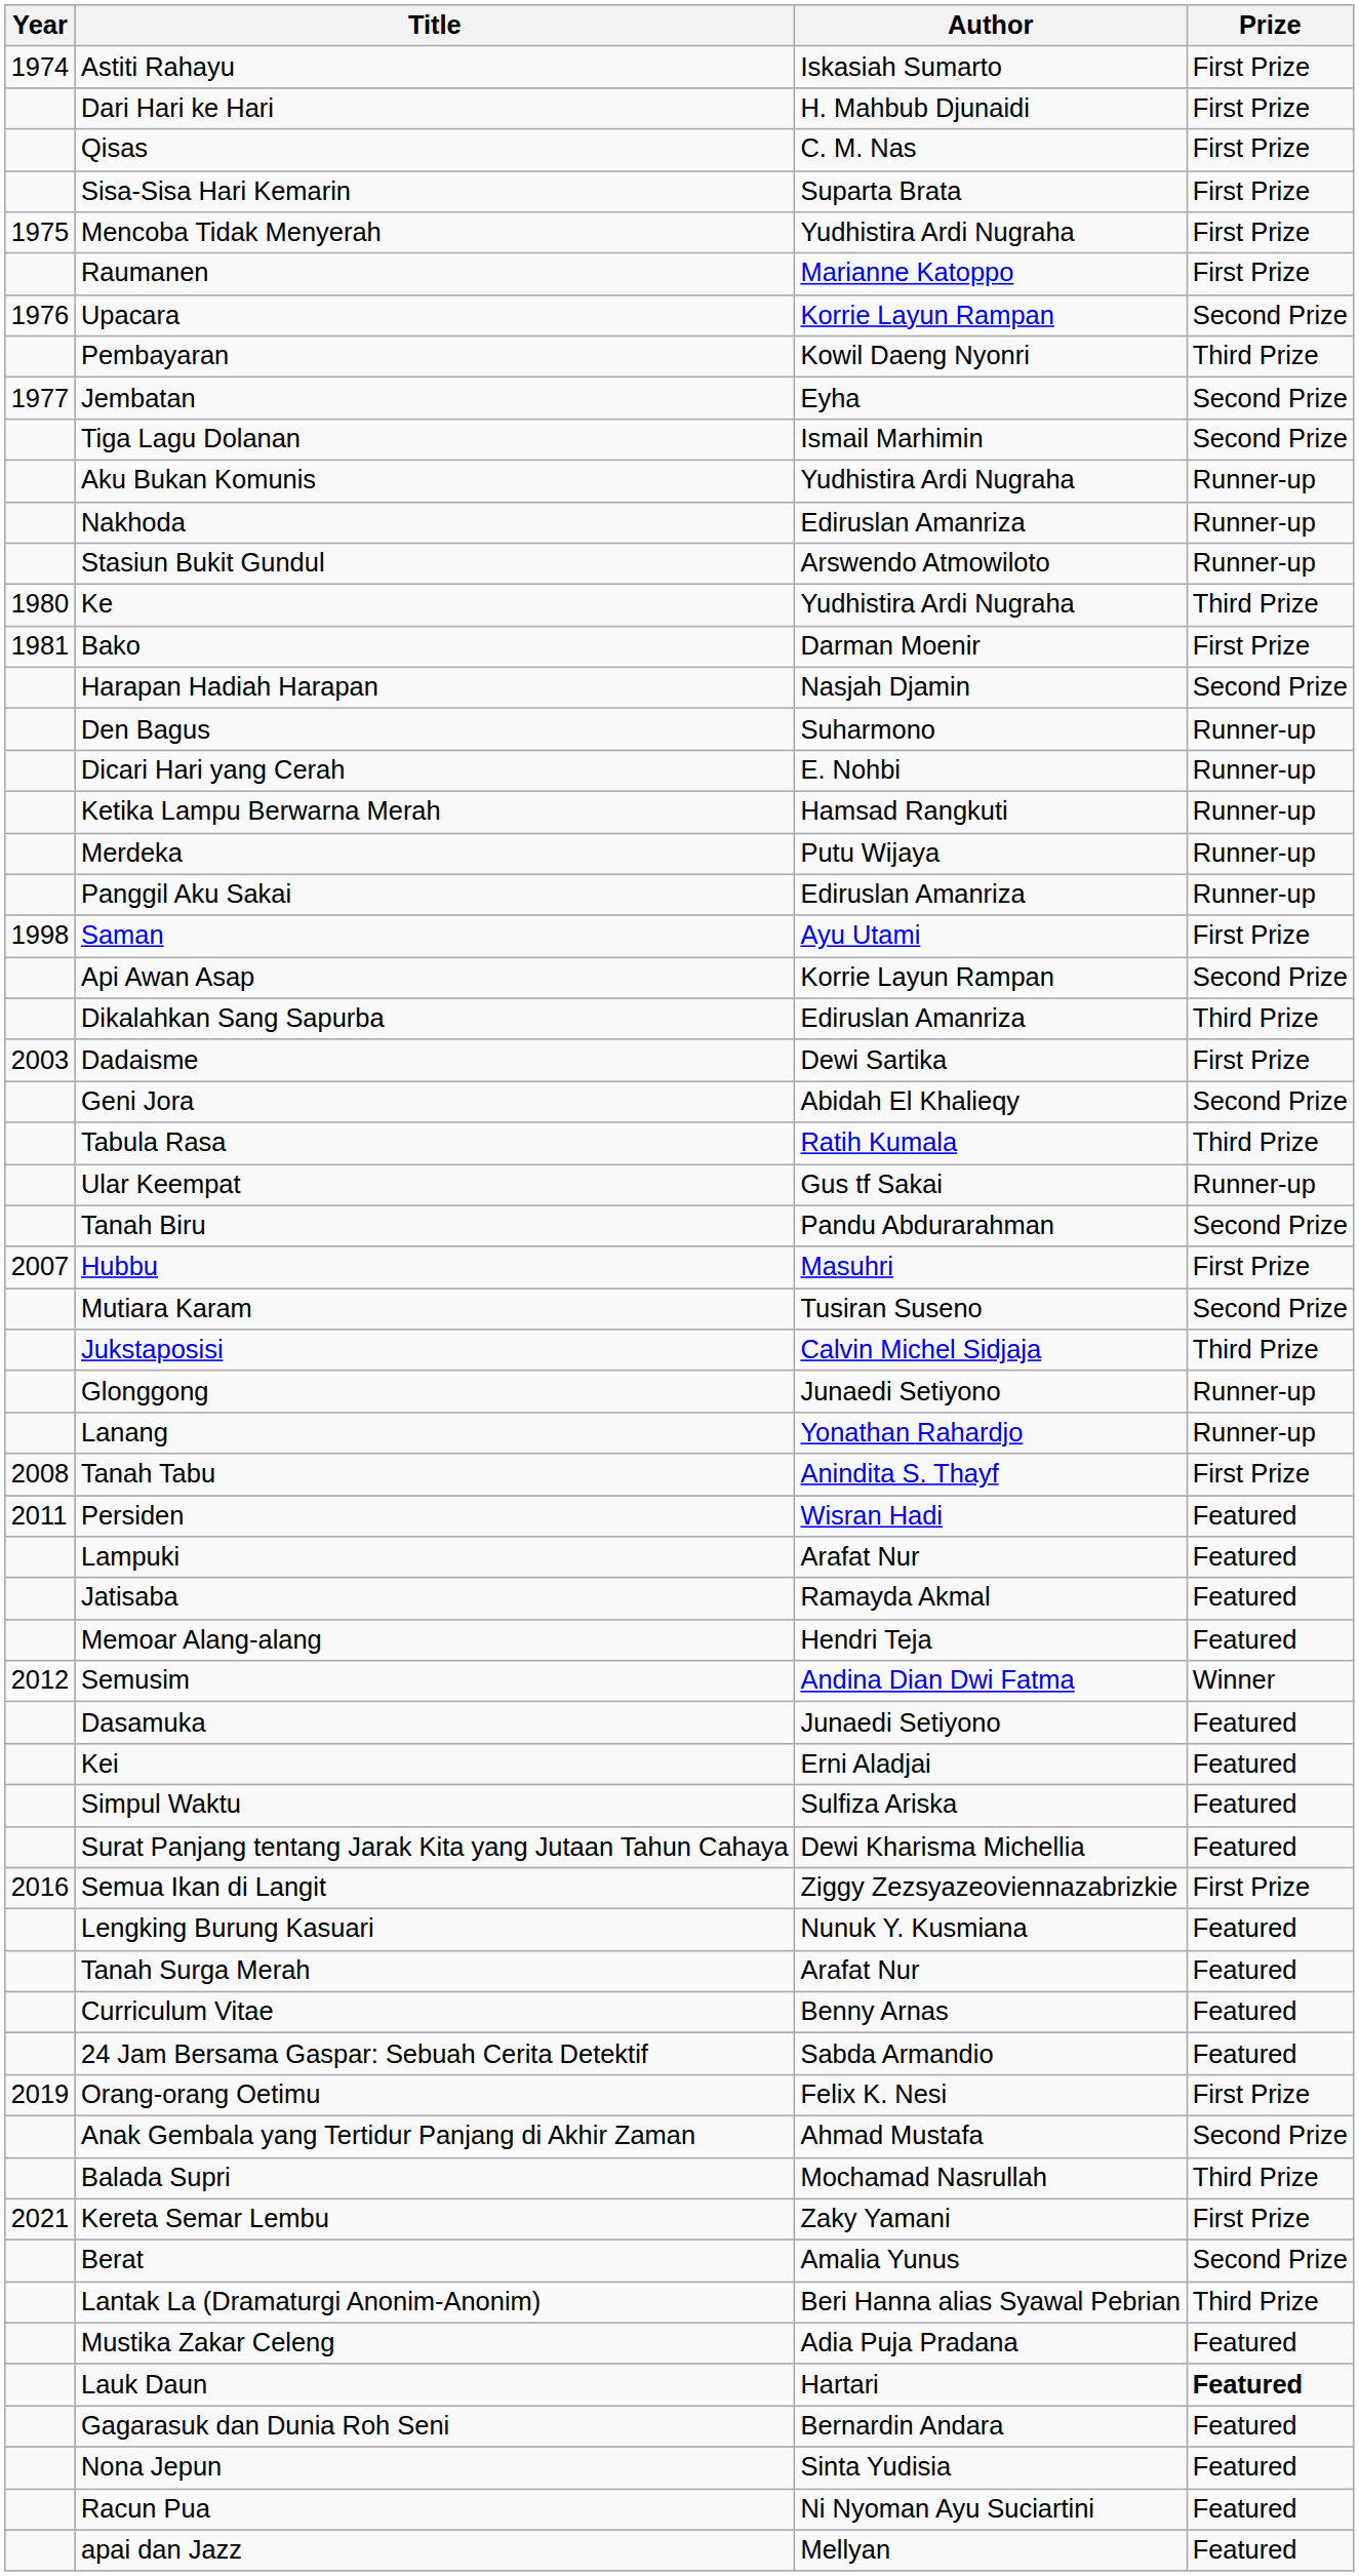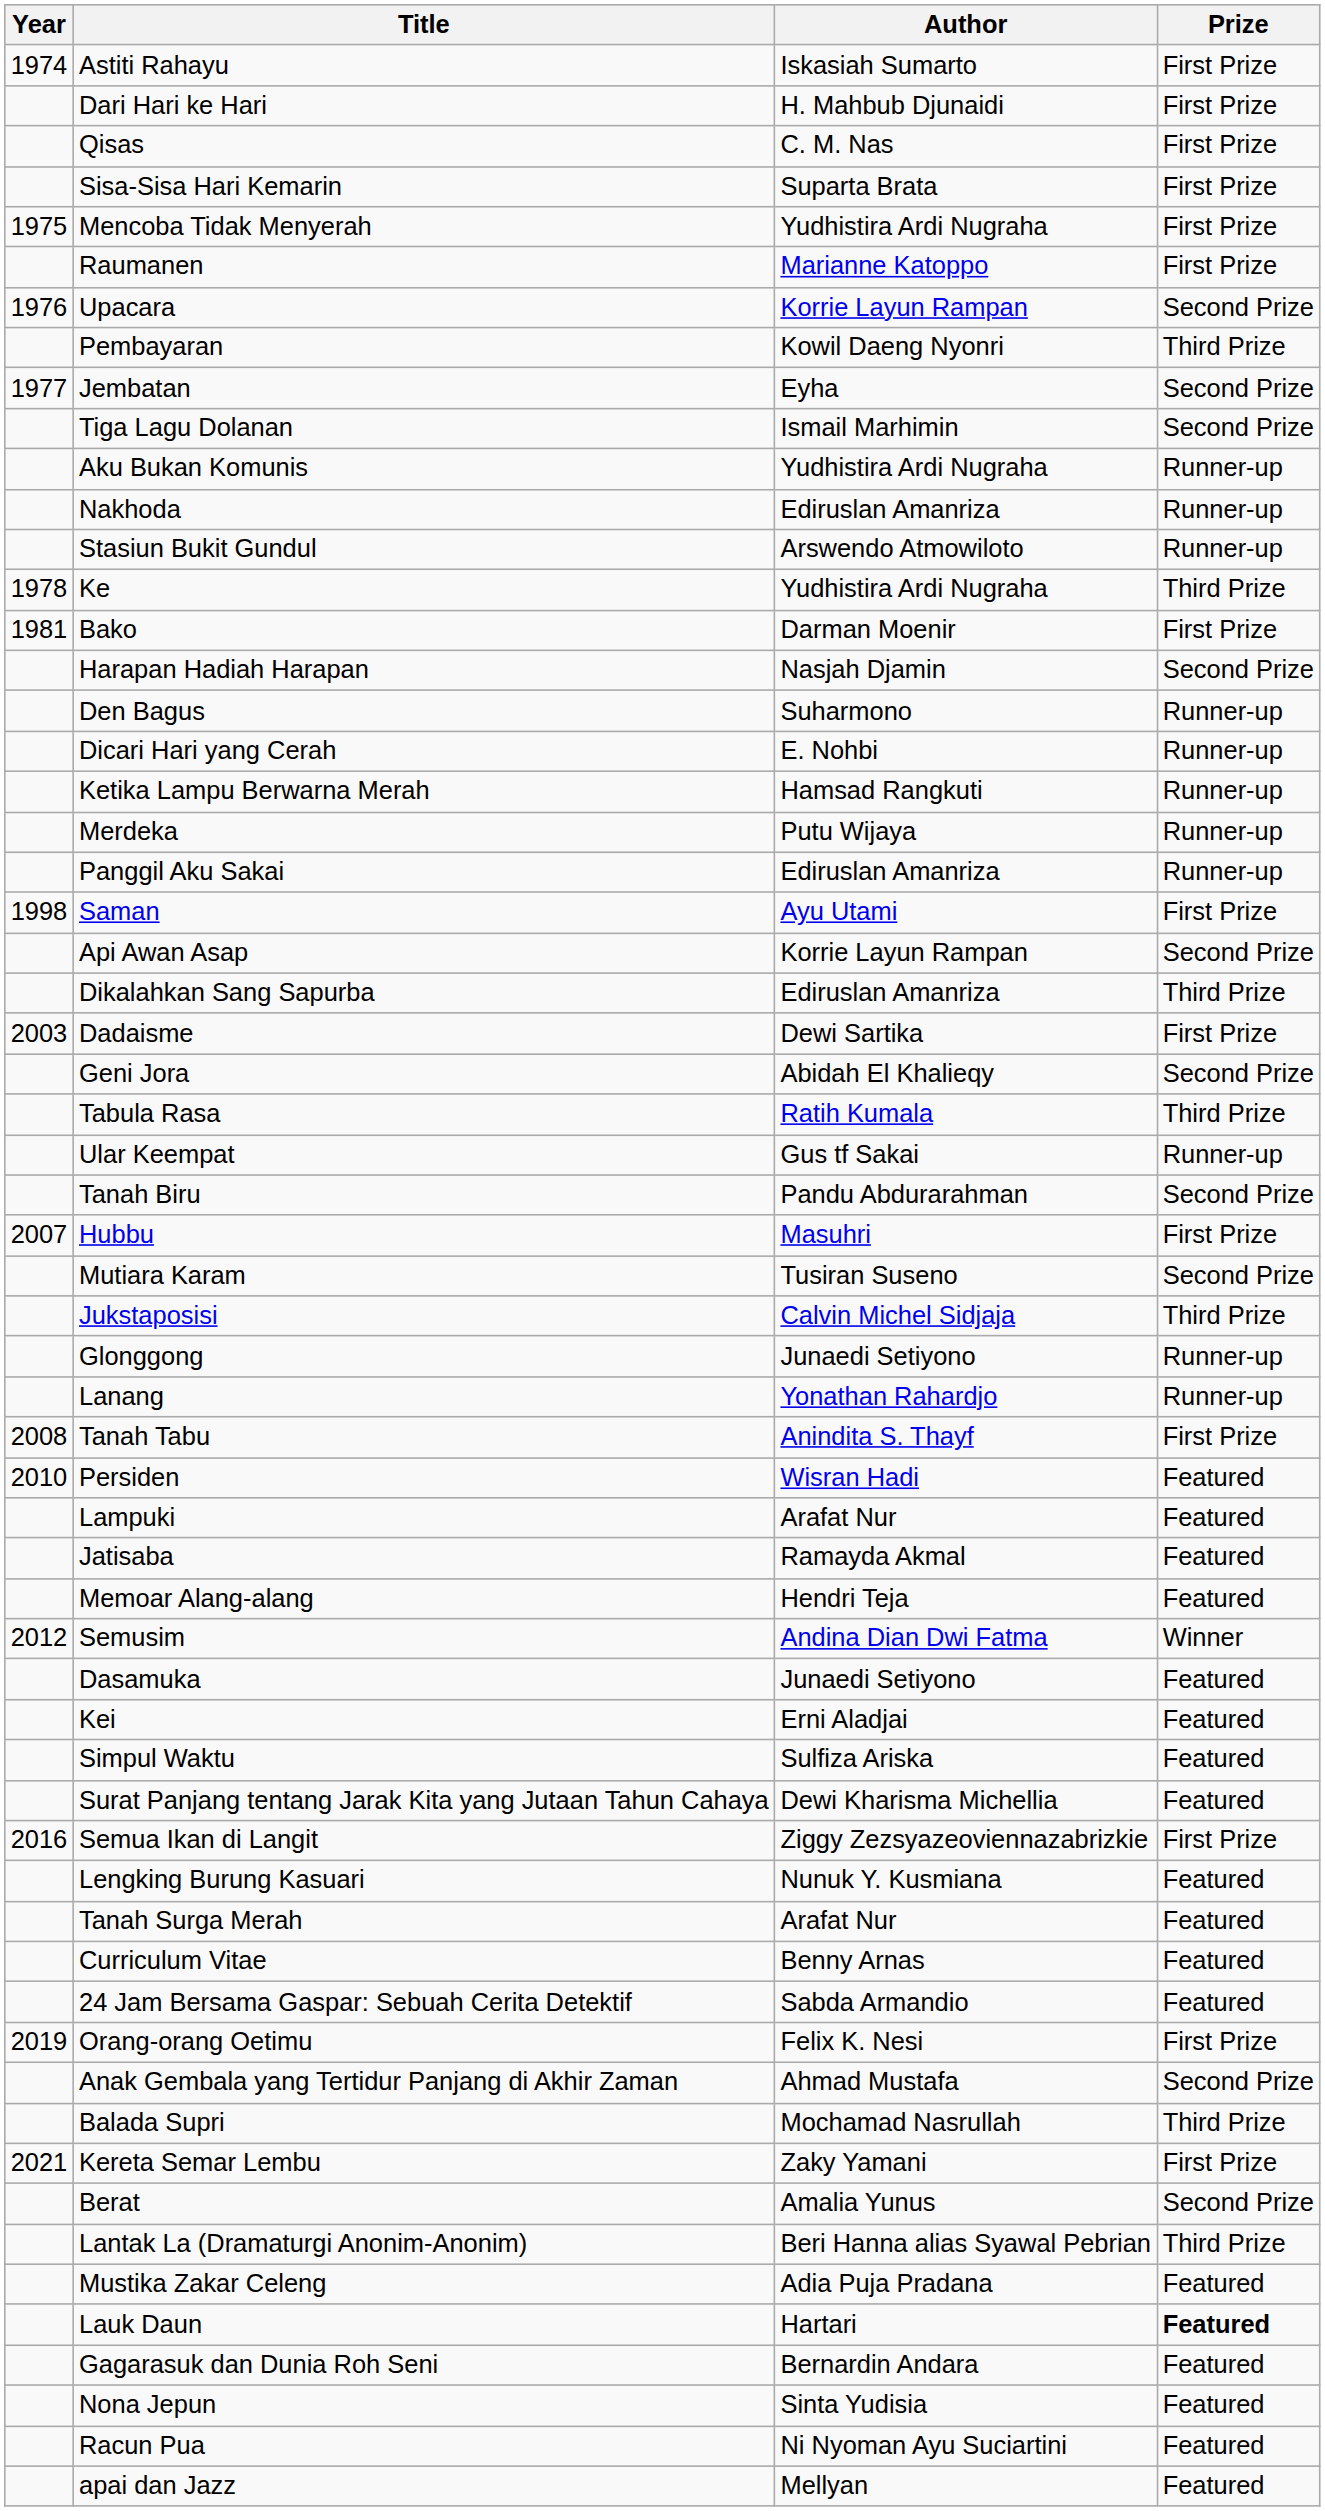Ke | Year: 1980 -> 1978
Persiden | Year: 2011 -> 2010
